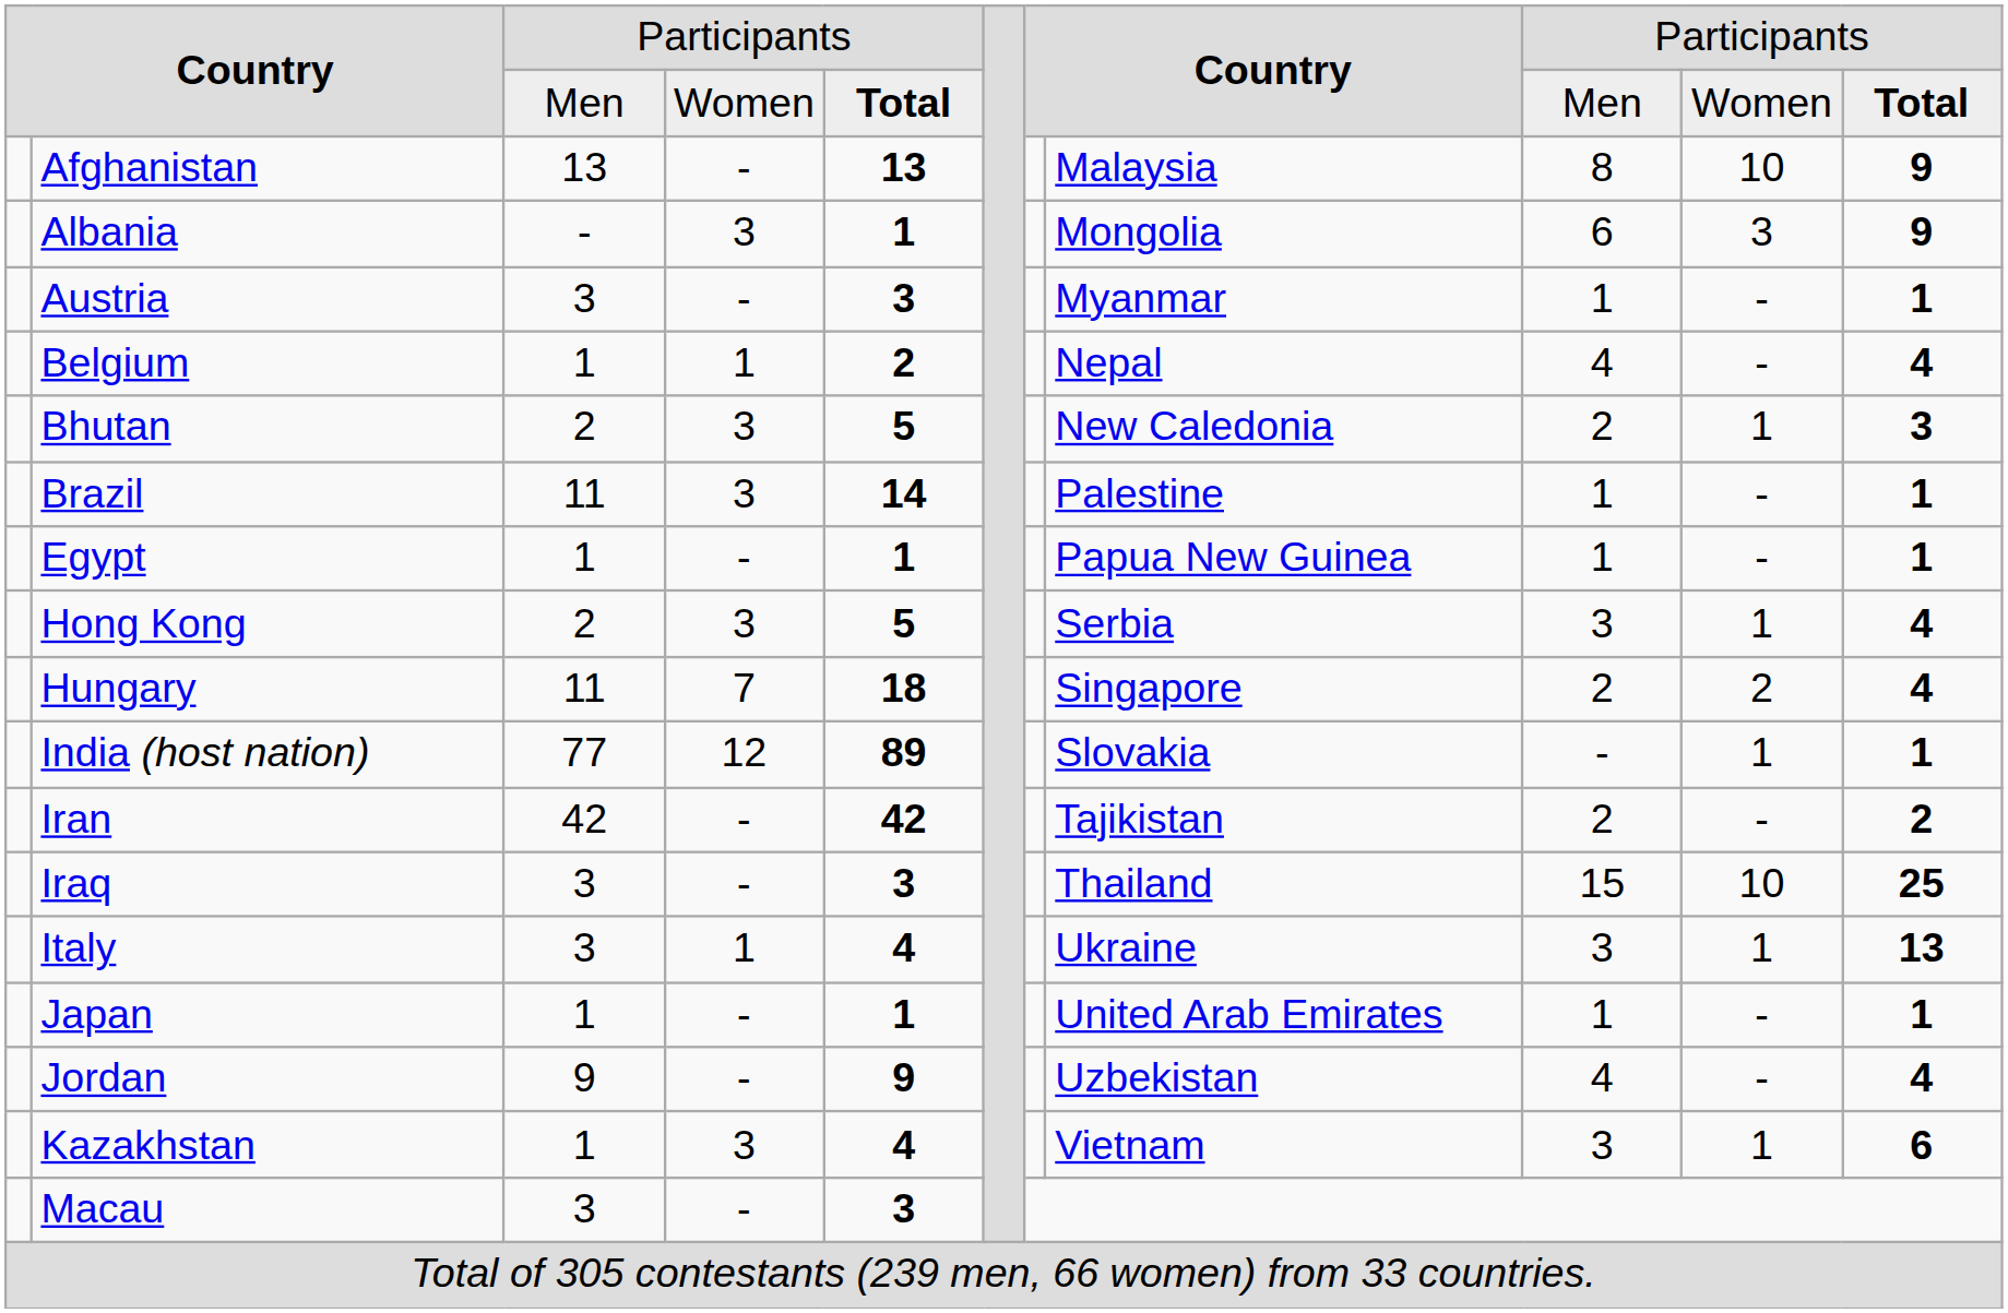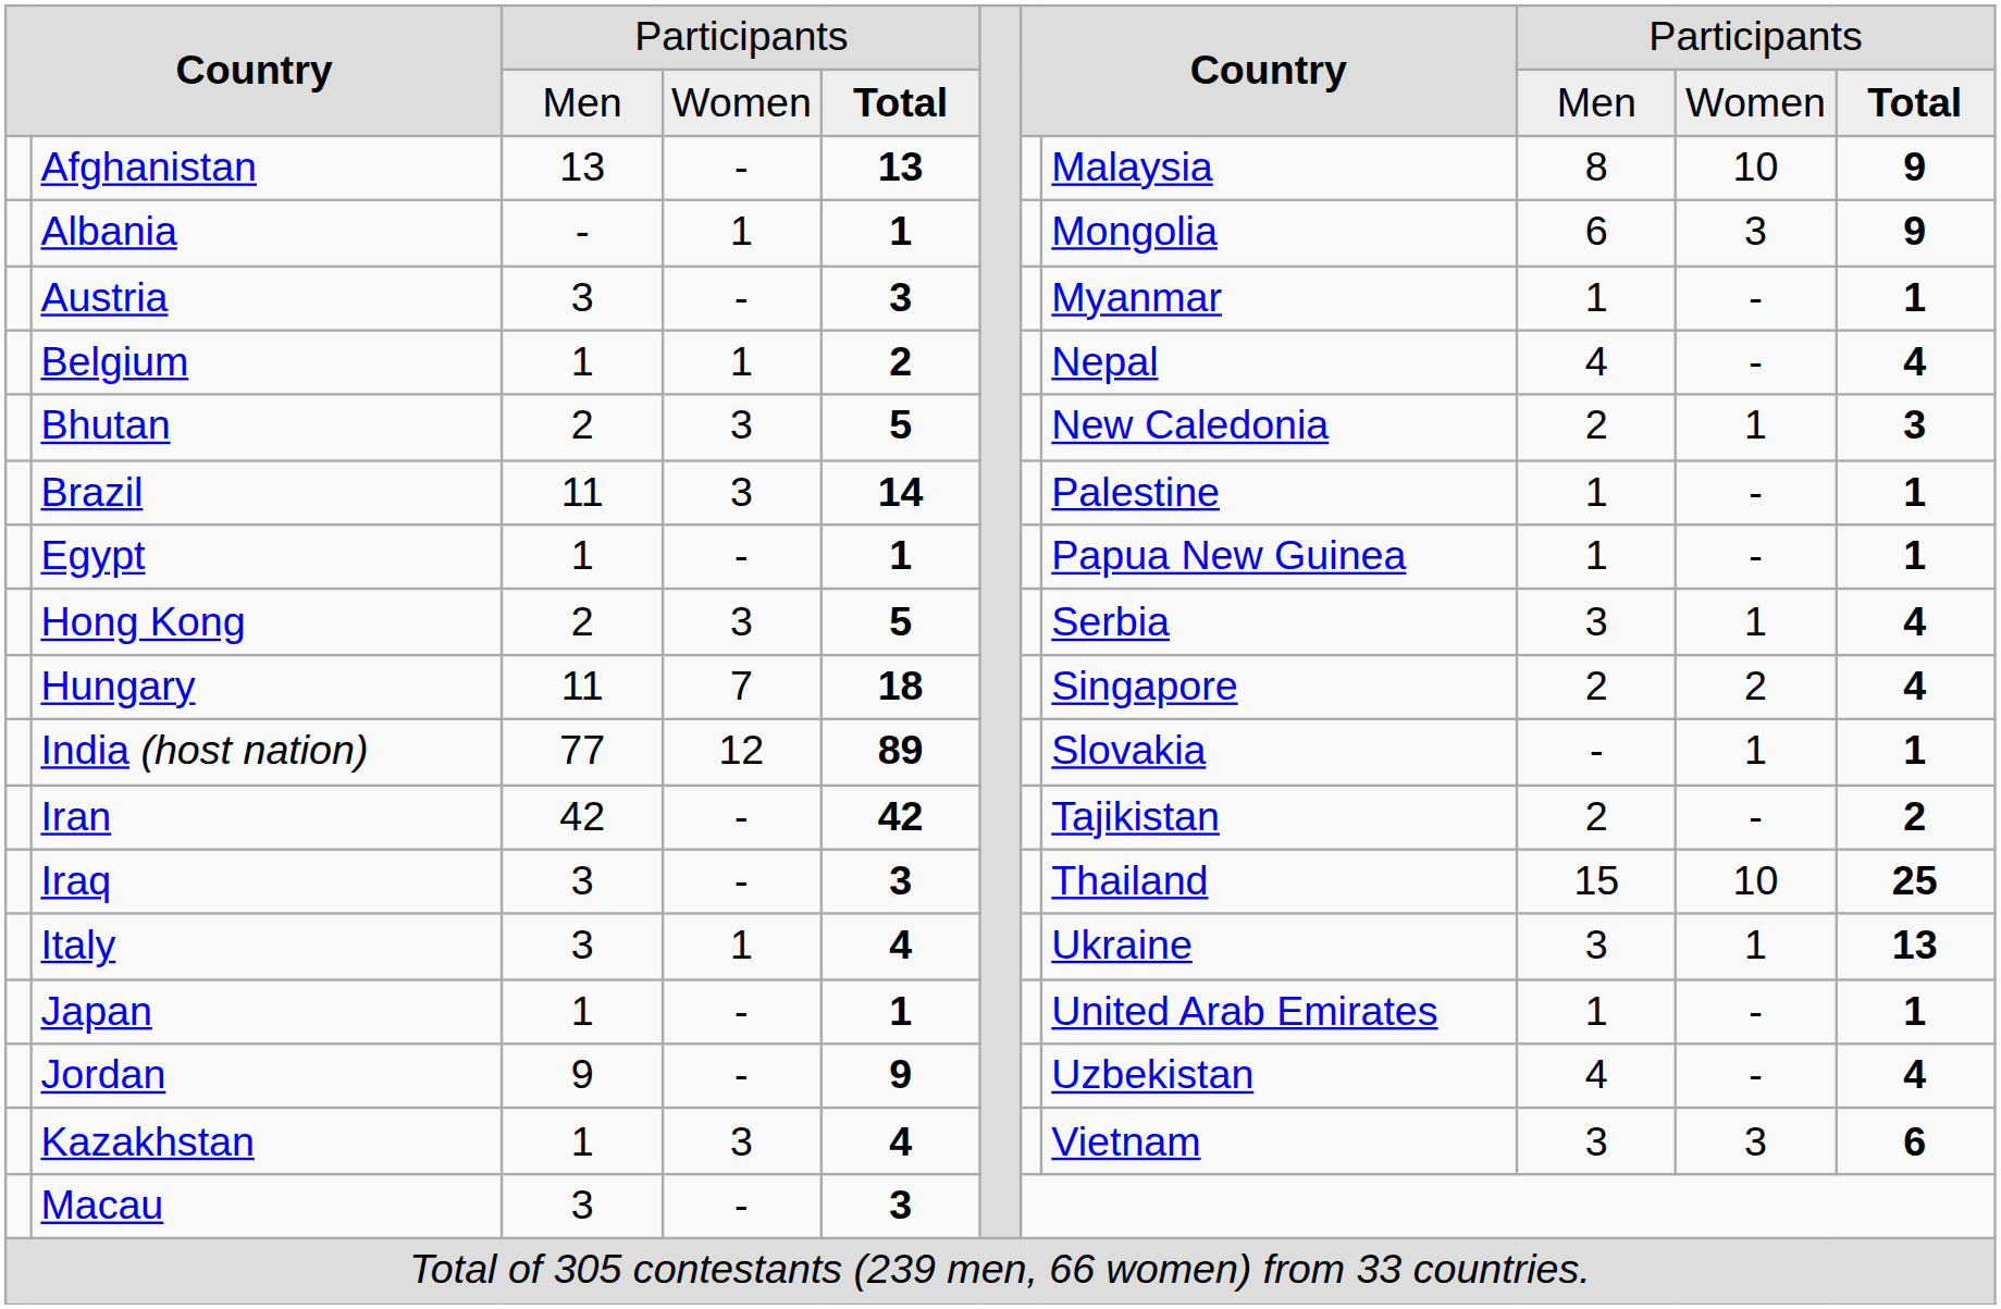Albania | column 4: 3 -> 1
Kazakhstan | column 10: 1 -> 3
